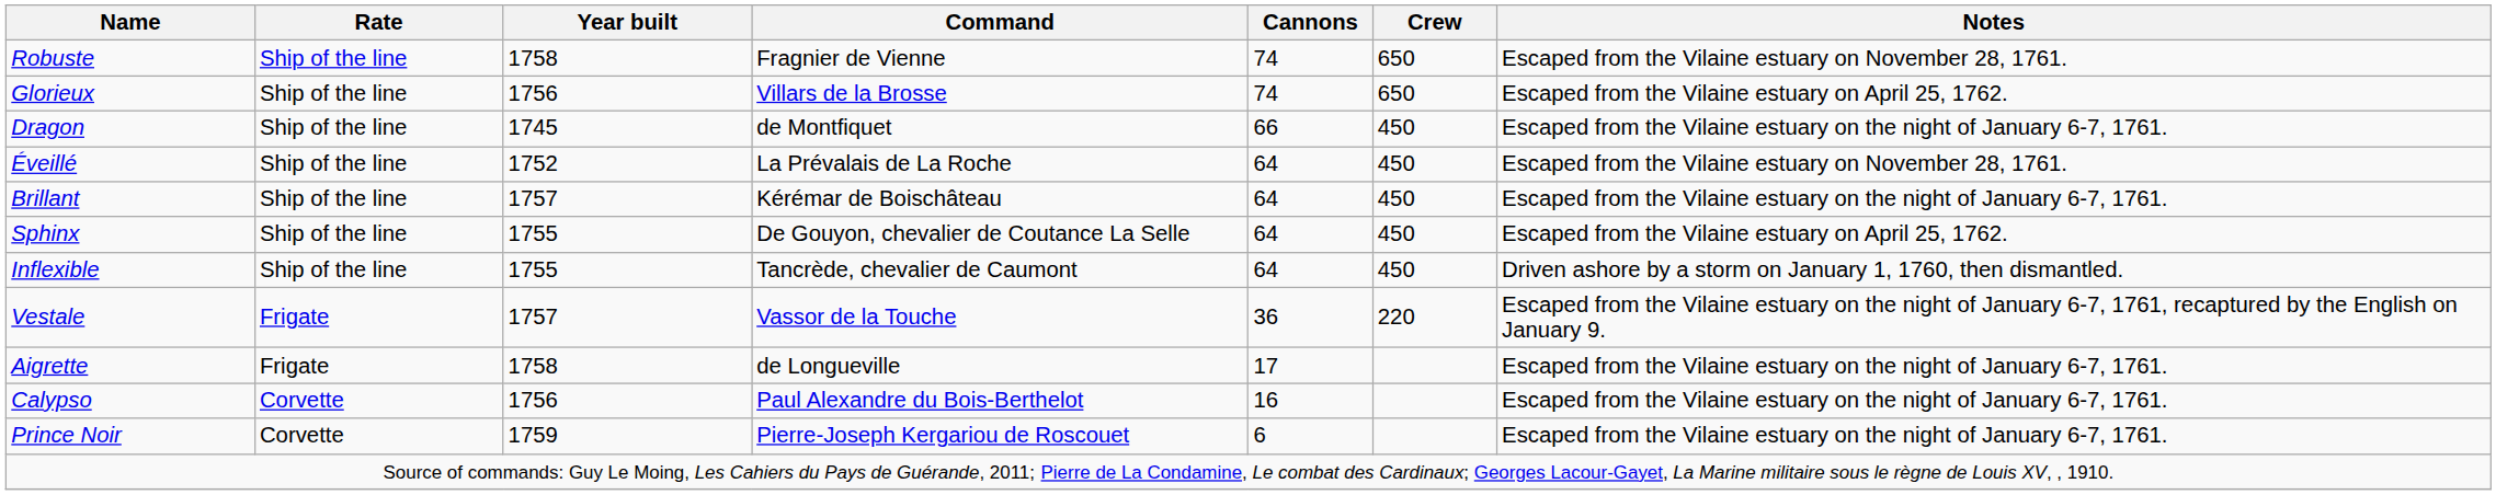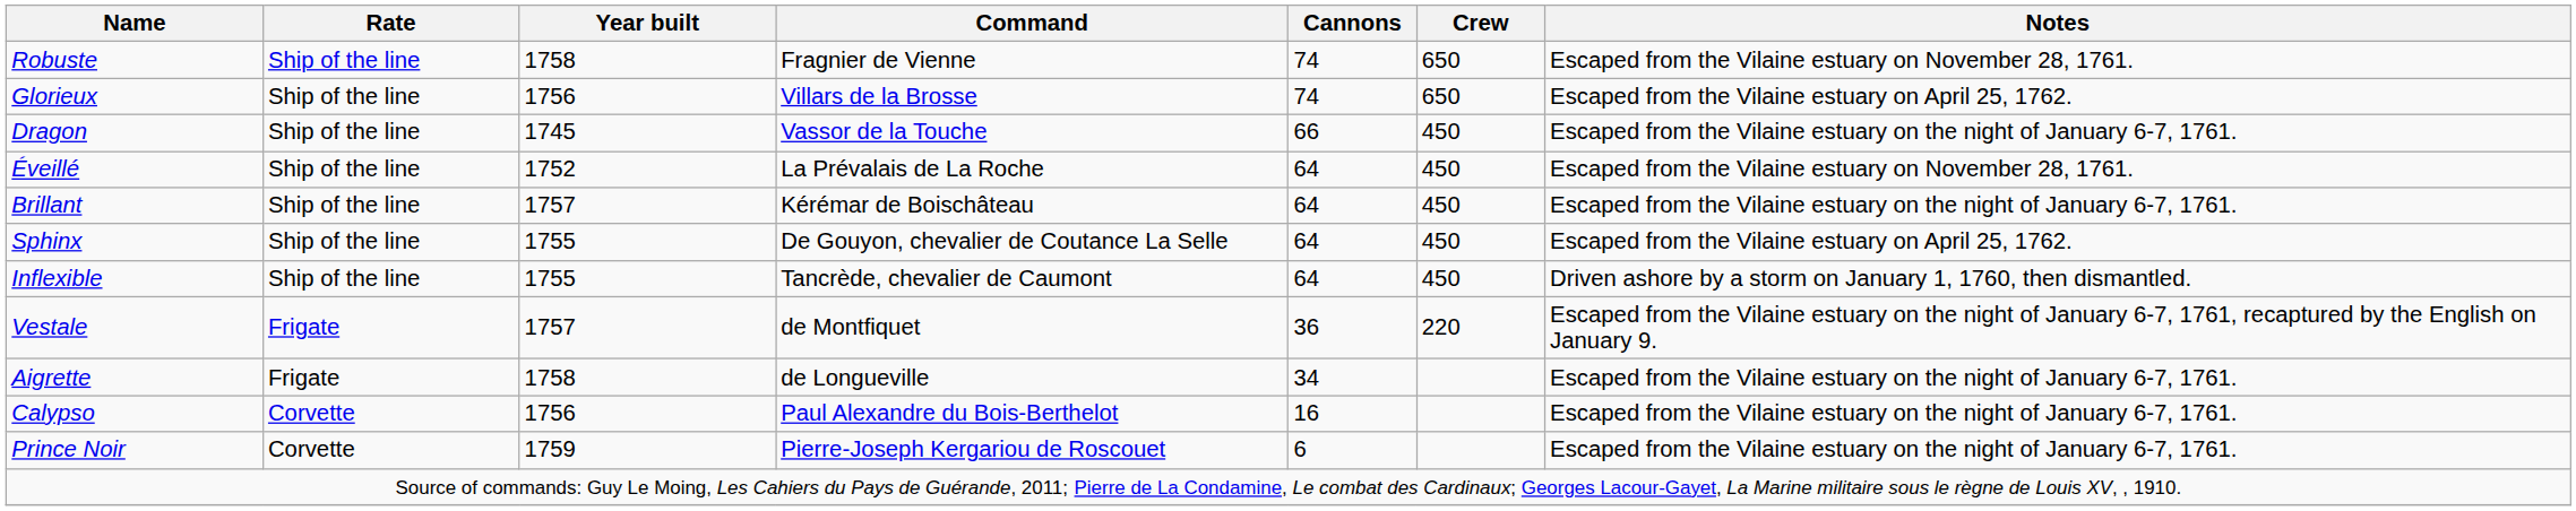Dragon | Command: de Montfiquet -> Vassor de la Touche
Vestale | Command: Vassor de la Touche -> de Montfiquet
Aigrette | Cannons: 17 -> 34
